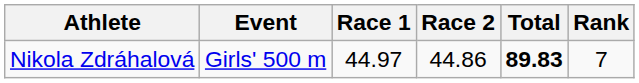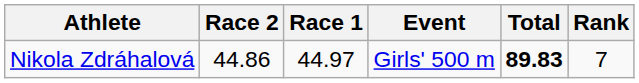columns swapped: Event <-> Race 2
